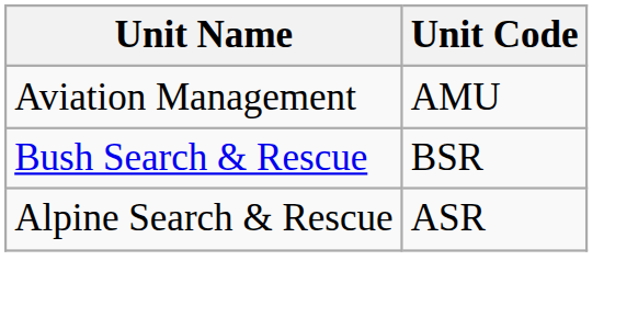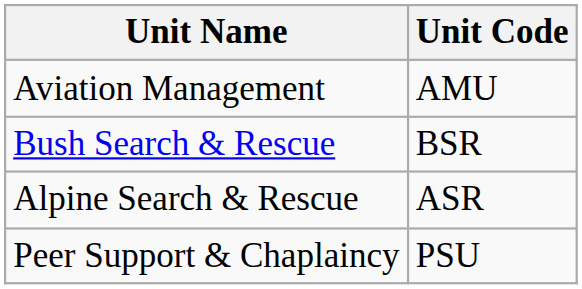+ row: Peer Support & Chaplaincy | PSU
